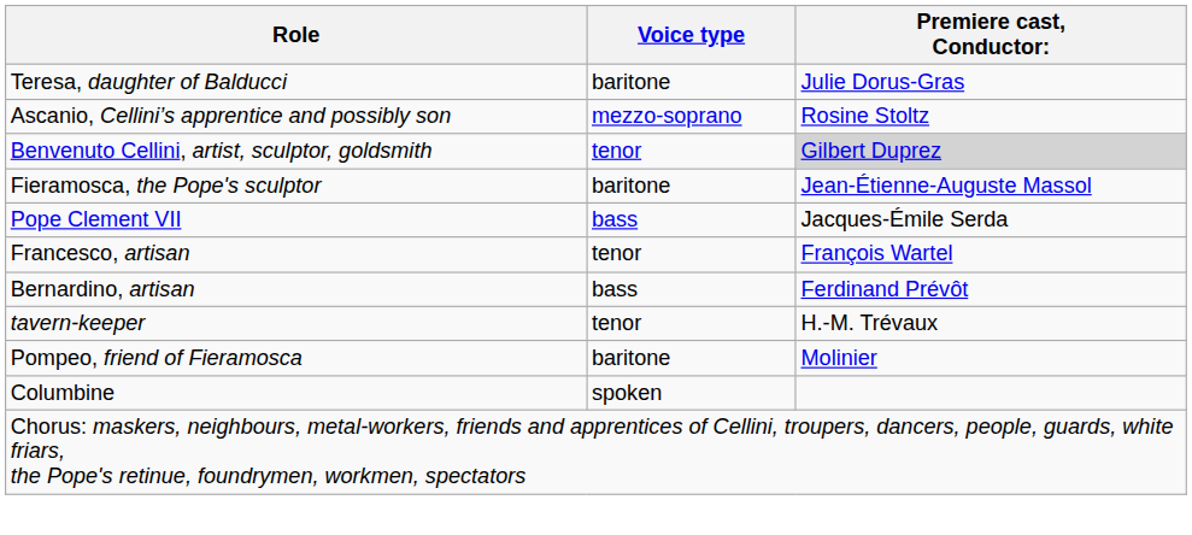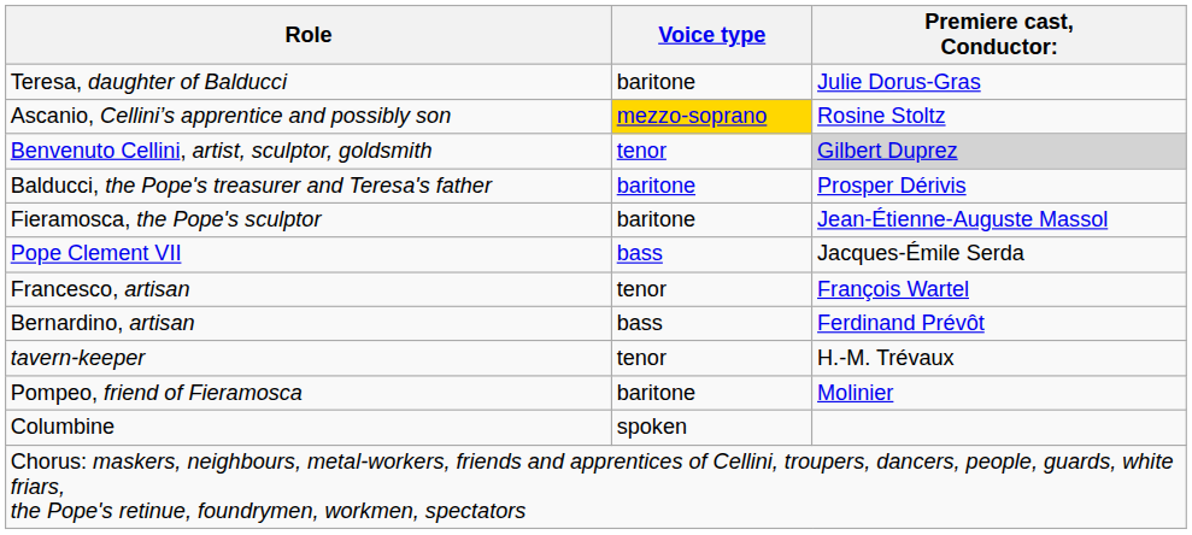Ascanio, Cellini’s apprentice and possibly son | Voice type: no background -> gold background
+ row: Balducci, the Pope's treasurer and Teresa's father | baritone | Prosper Dérivis
